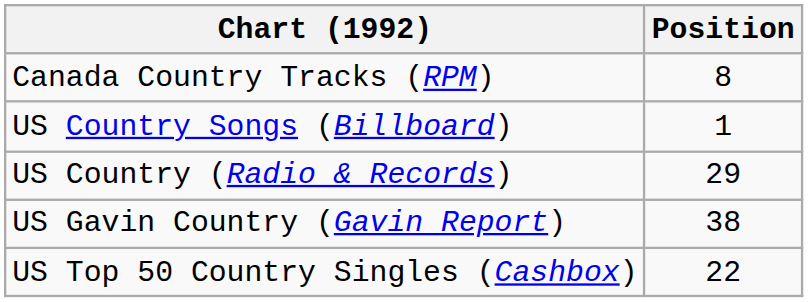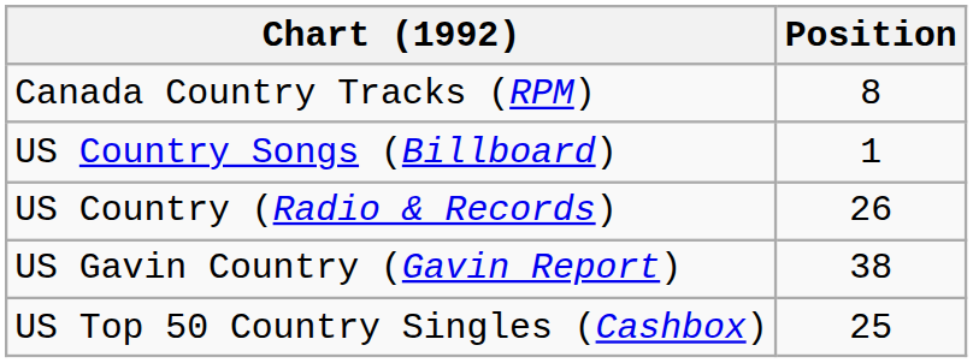US Country (Radio & Records) | Position: 29 -> 26
US Top 50 Country Singles (Cashbox) | Position: 22 -> 25
